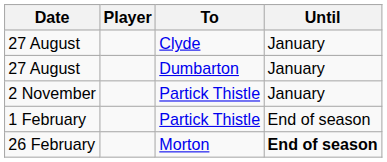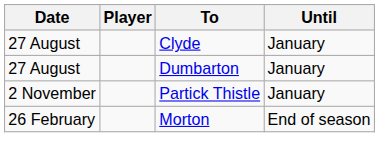- row: 1 February | Partick Thistle | End of season
26 February | Until: bold -> normal
